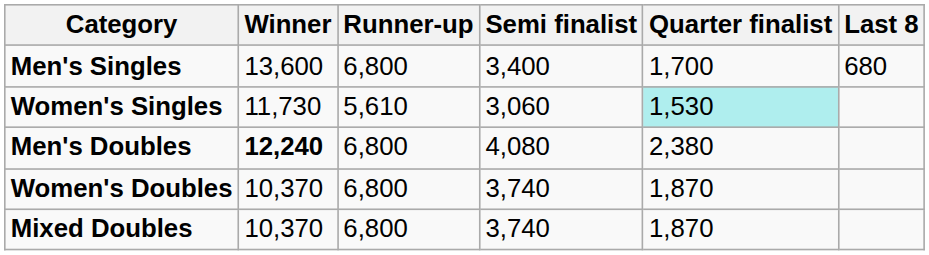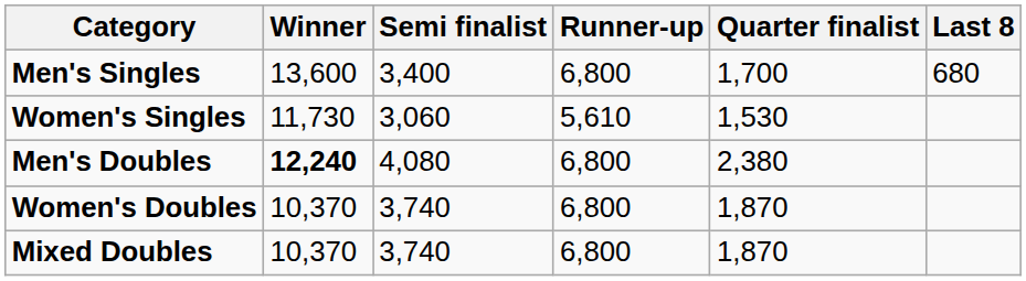columns swapped: Runner-up <-> Semi finalist
Women's Singles | Quarter finalist: paleturquoise background -> no background
